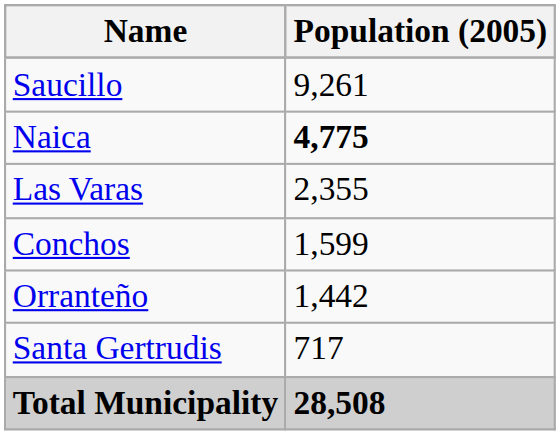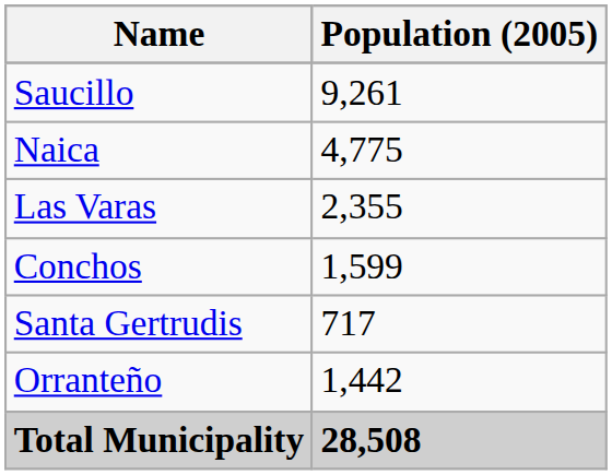Naica | Population (2005): bold -> normal
rows swapped: Orranteño <-> Santa Gertrudis
